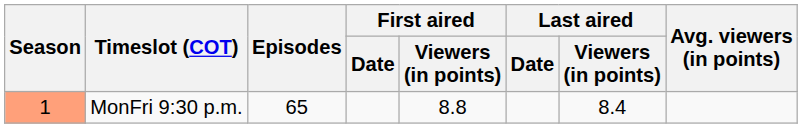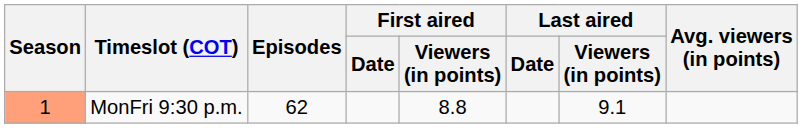MonFri 9:30 p.m. | Episodes: 65 -> 62
MonFri 9:30 p.m. | Last aired / Viewers (in points): 8.4 -> 9.1
